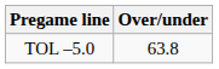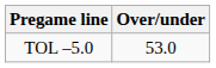TOL –5.0 | Over/under: 63.8 -> 53.0
